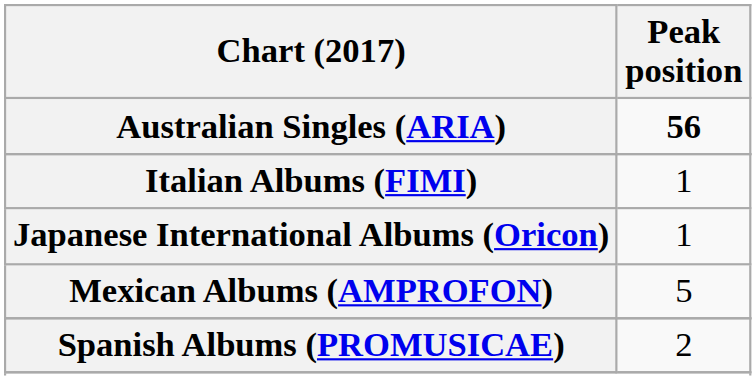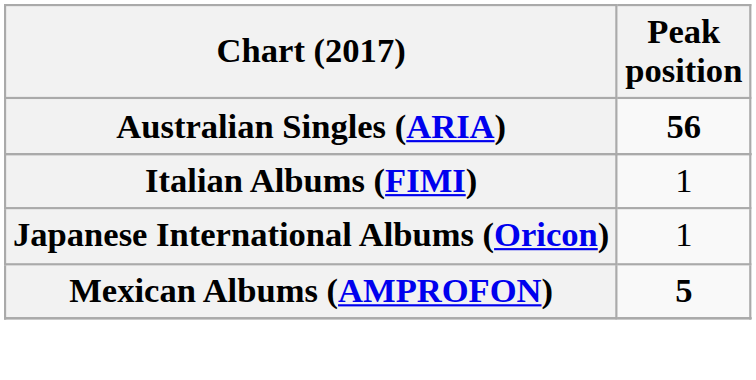Mexican Albums (AMPROFON) | Peak position: normal -> bold
- row: Spanish Albums (PROMUSICAE) | 2
